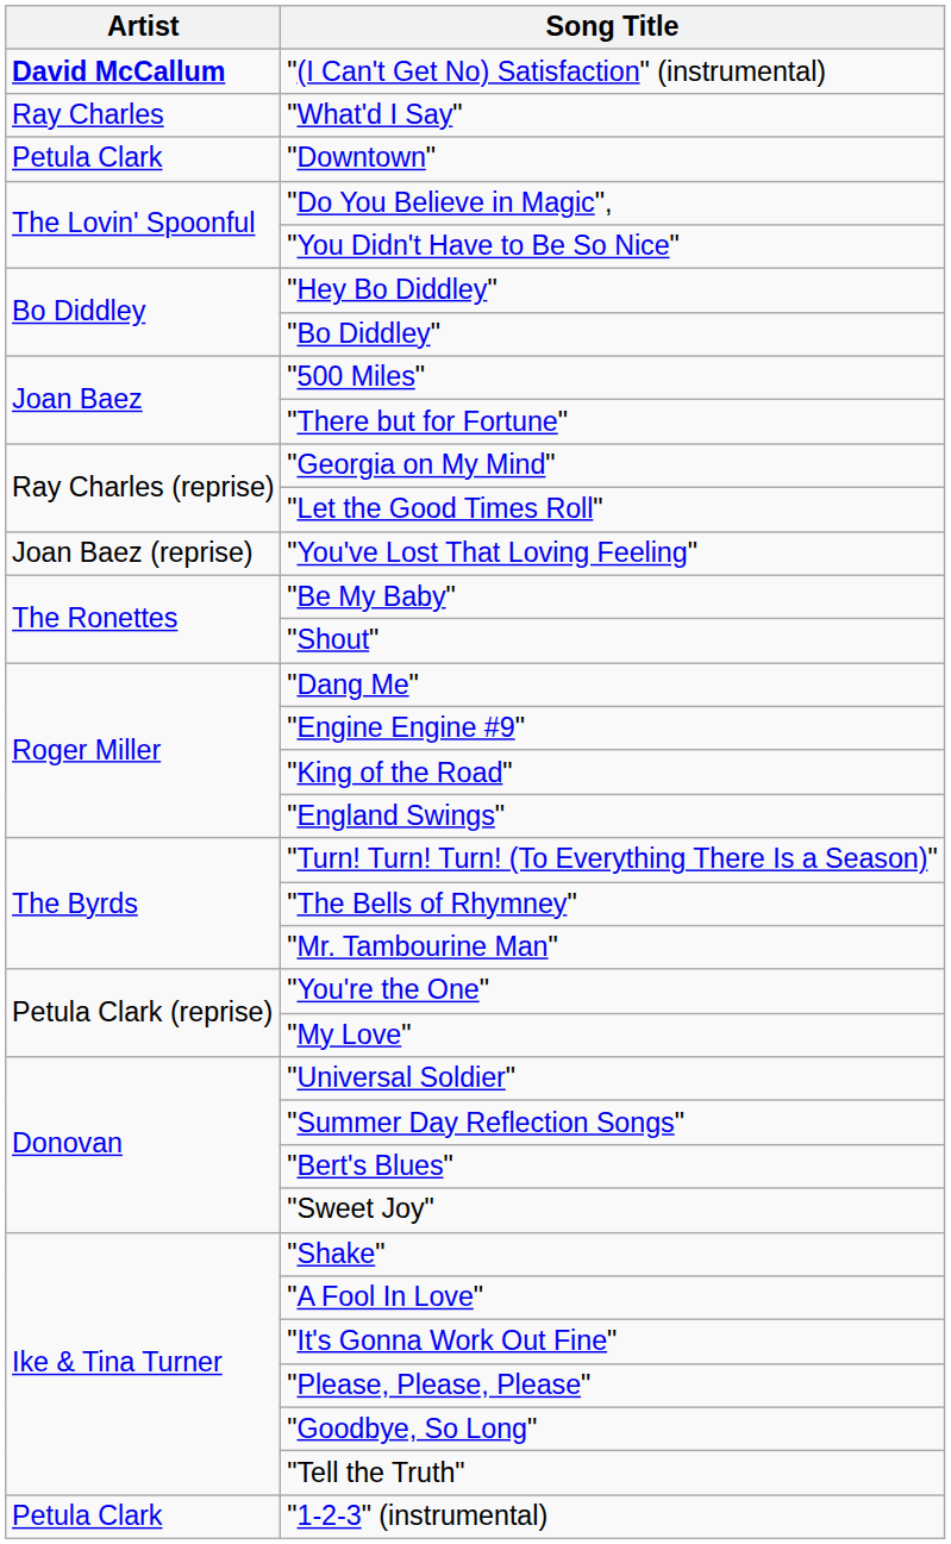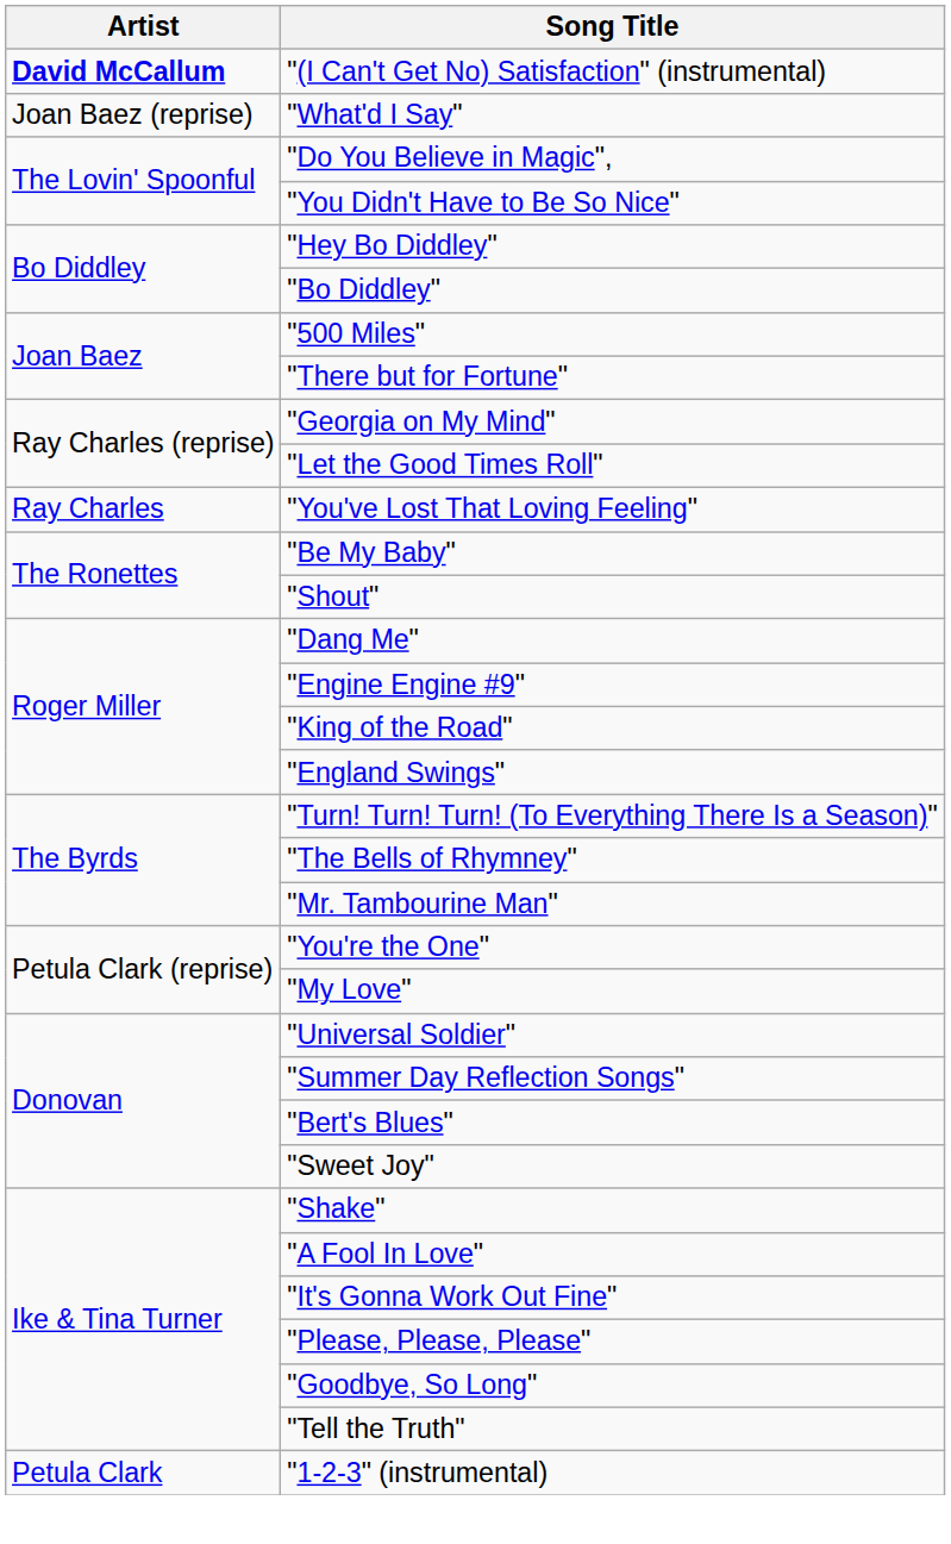"What'd I Say" | Artist: Ray Charles -> Joan Baez (reprise)
- row: Petula Clark | "Downtown"
"You've Lost That Loving Feeling" | Artist: Joan Baez (reprise) -> Ray Charles
